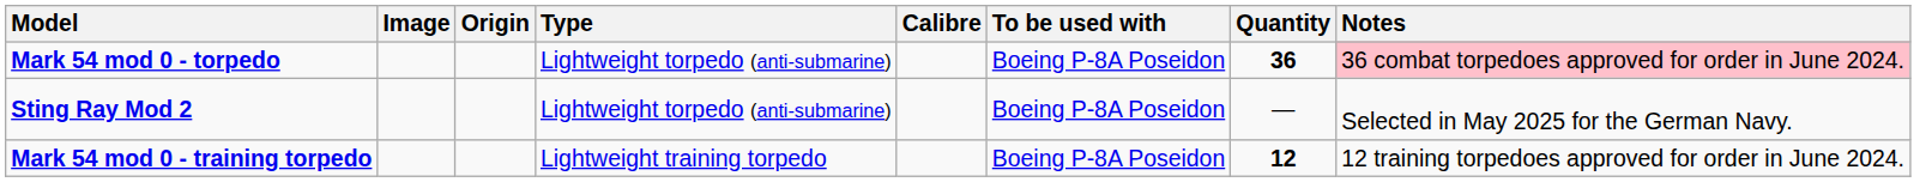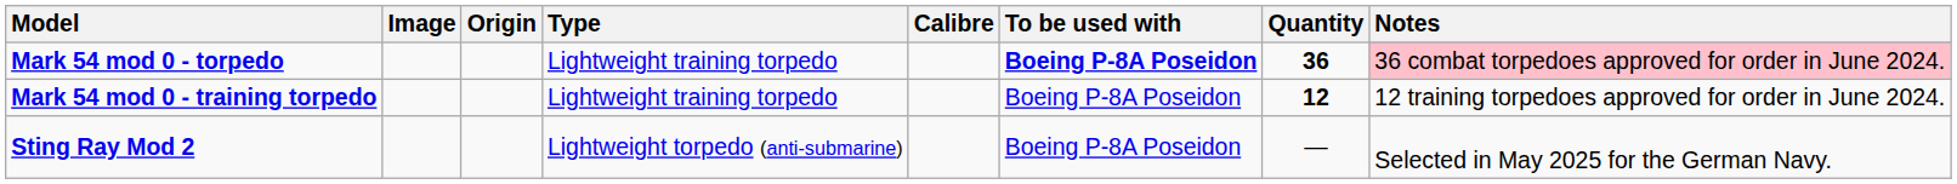Mark 54 mod 0 - torpedo | Type: Lightweight torpedo (anti-submarine) -> Lightweight training torpedo
Mark 54 mod 0 - torpedo | To be used with: normal -> bold
rows swapped: Mark 54 mod 0 - training torpedo <-> Sting Ray Mod 2
